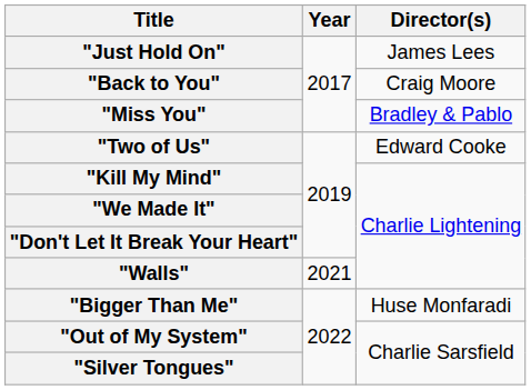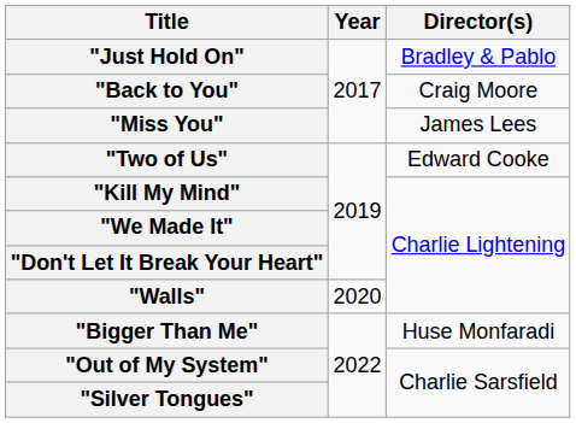"Just Hold On" | Director(s): James Lees -> Bradley & Pablo
"Miss You" | Director(s): Bradley & Pablo -> James Lees
"Walls" | Year: 2021 -> 2020
